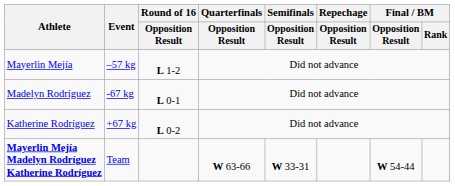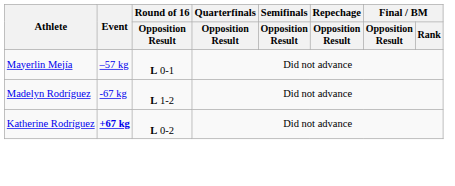Mayerlin Mejía | Round of 16 / Opposition Result: L 1-2 -> L 0-1
Madelyn Rodríguez | Round of 16 / Opposition Result: L 0-1 -> L 1-2
Katherine Rodríguez | Event: normal -> bold
- row: Mayerlin Mejía Madelyn Rodríguez Katherine Rodríguez | Team | W 63-66 | W 33-31 | W 54-44
